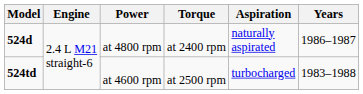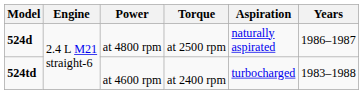524d | Torque: at 2400 rpm -> at 2500 rpm
524td | Torque: at 2500 rpm -> at 2400 rpm
